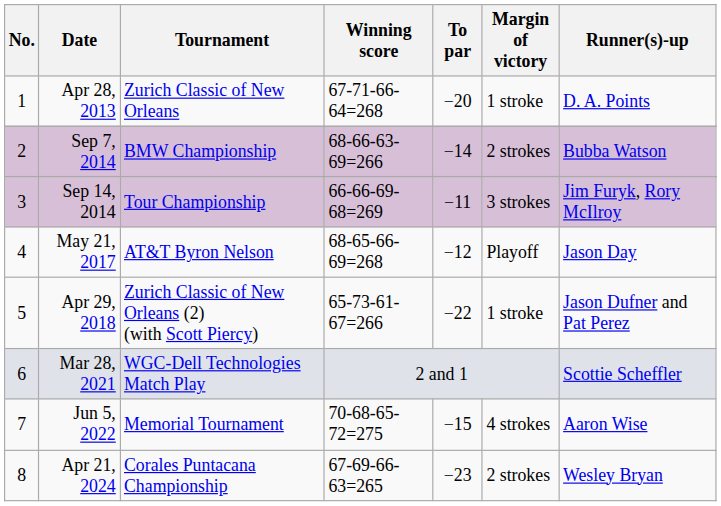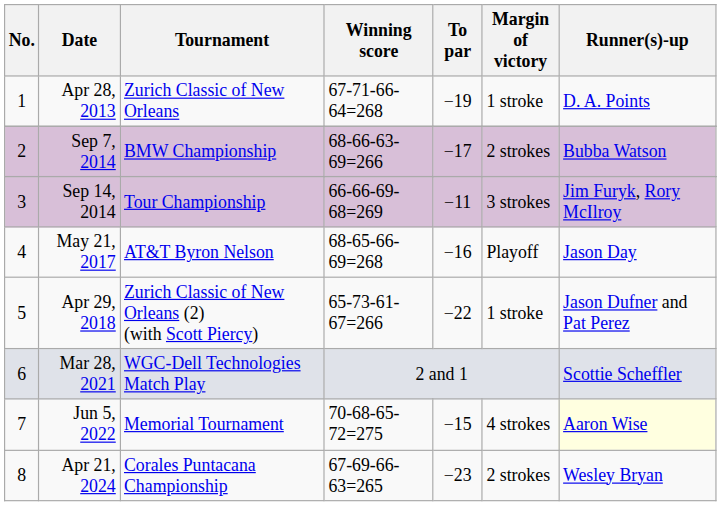Apr 28, 2013 | To par: −20 -> −19
Sep 7, 2014 | To par: −14 -> −17
May 21, 2017 | To par: −12 -> −16
Jun 5, 2022 | Runner(s)-up: no background -> lightyellow background
